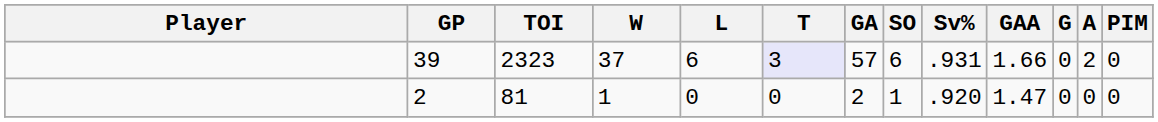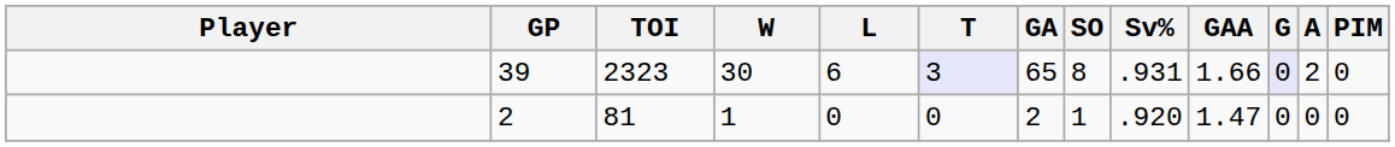39 | W: 37 -> 30
39 | GA: 57 -> 65
39 | SO: 6 -> 8
39 | G: no background -> lavender background
